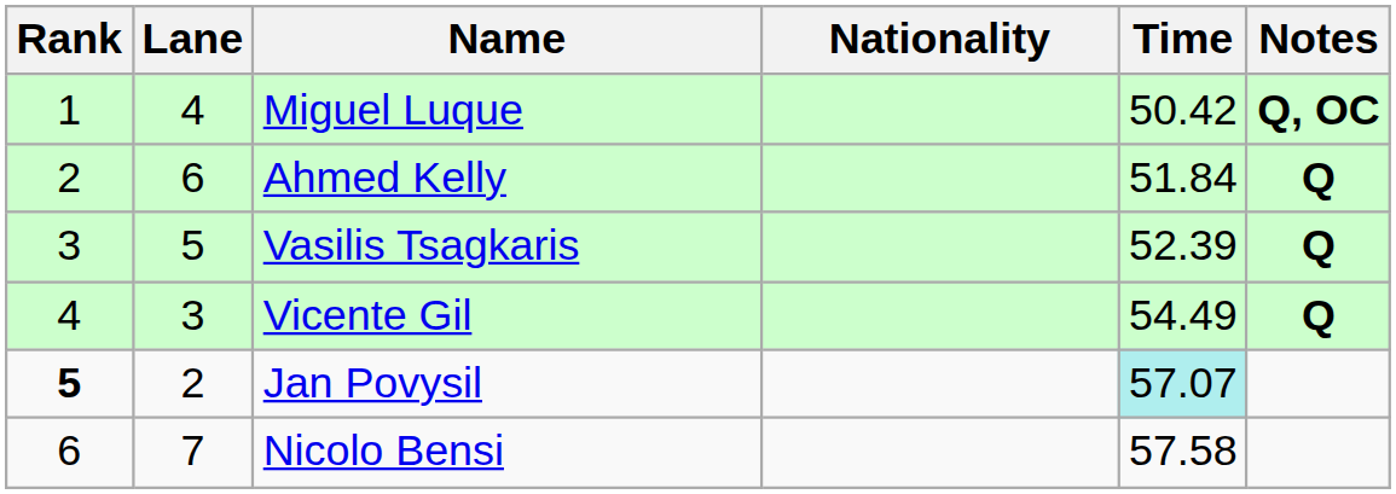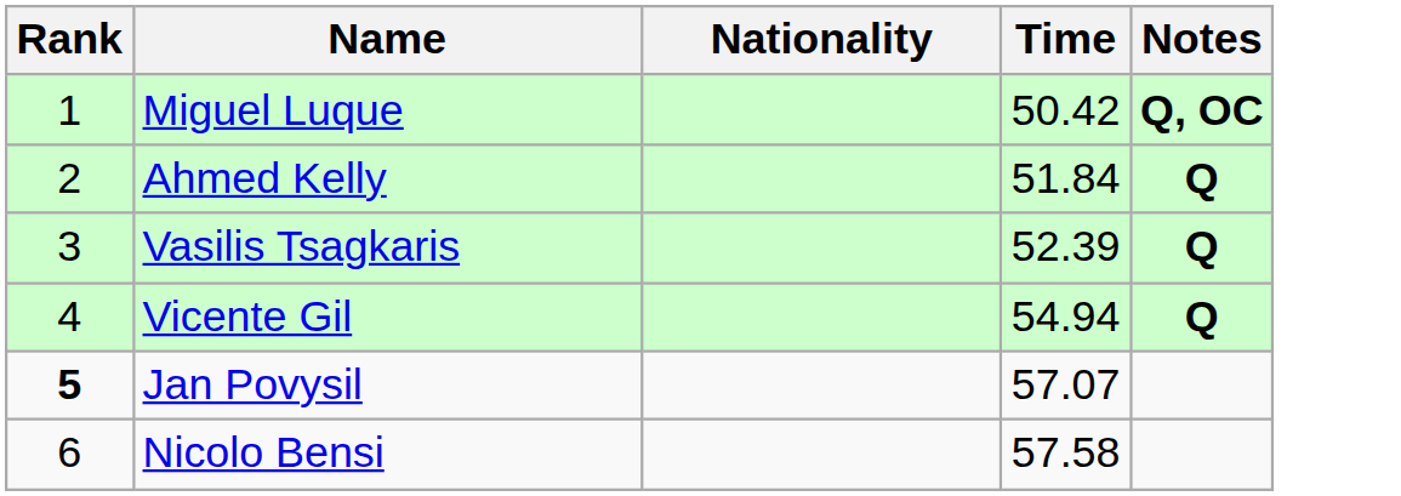- column: Lane | 4 | 6 | 5 | 3 | 2 | 7
Vicente Gil | Time: 54.49 -> 54.94
Jan Povysil | Time: paleturquoise background -> no background
